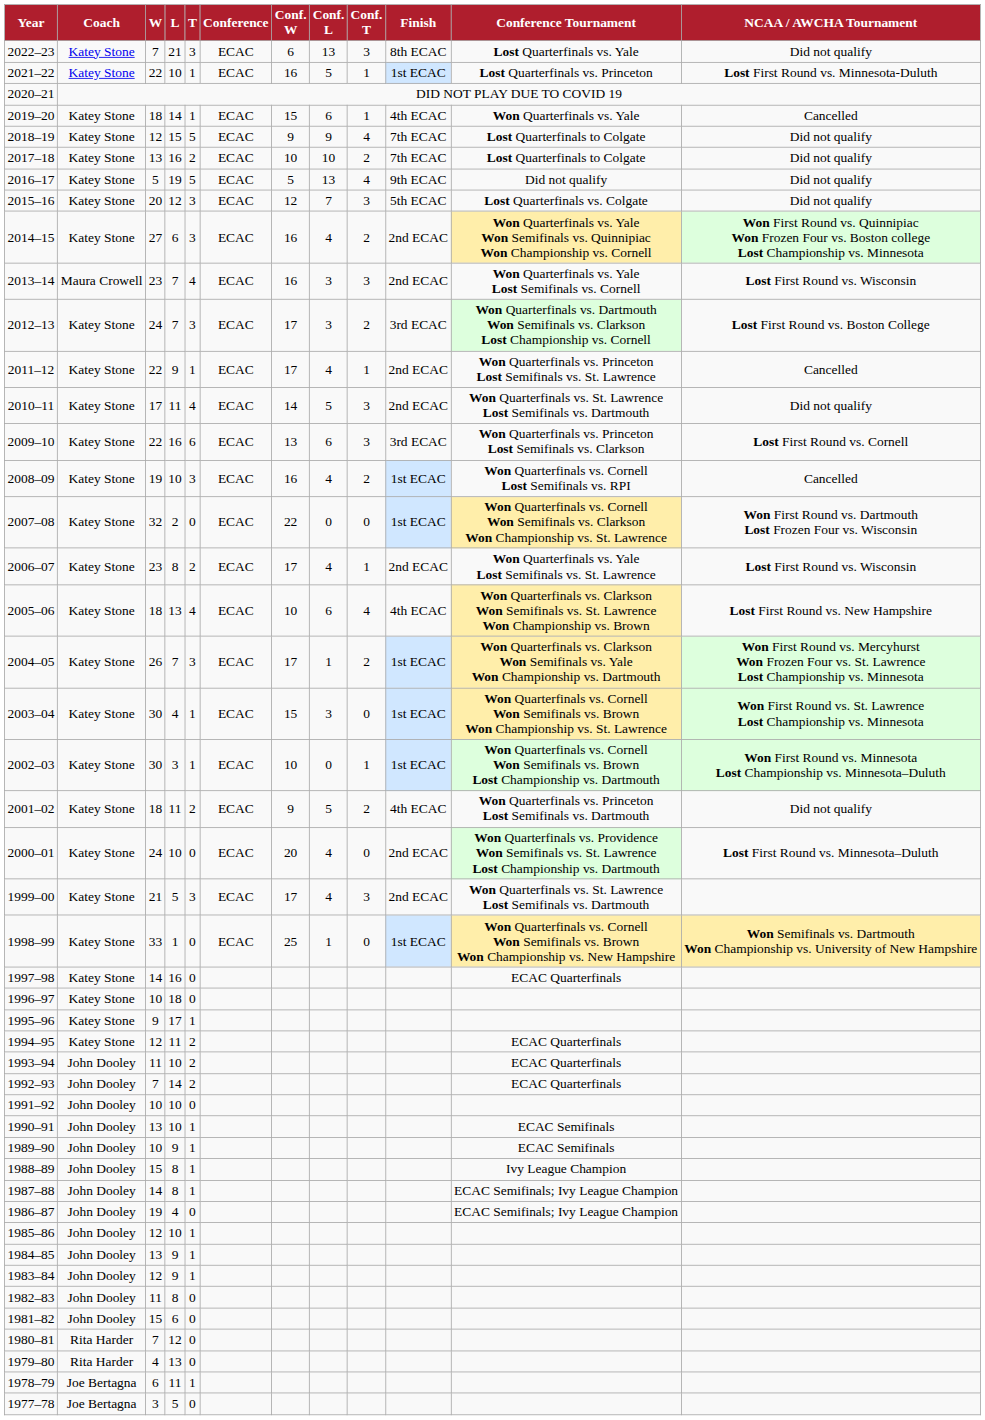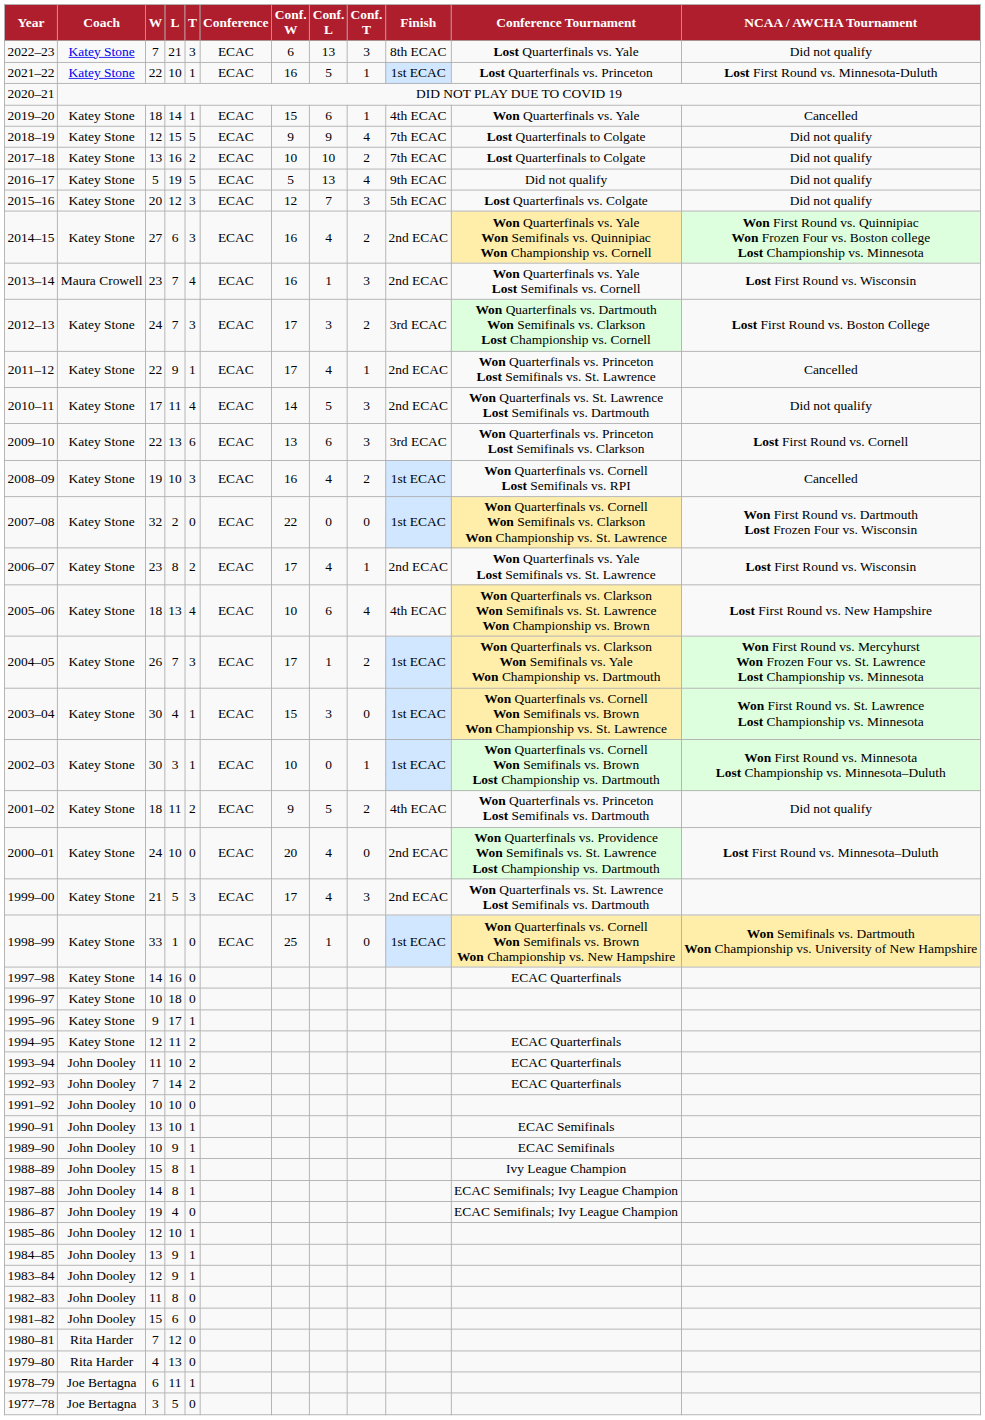2013–14 | Conf. L: 3 -> 1
2009–10 | L: 16 -> 13
